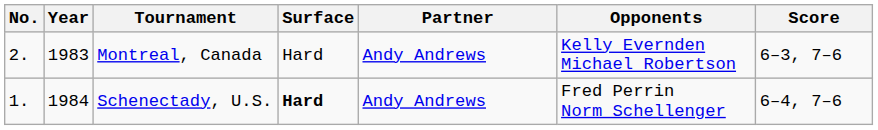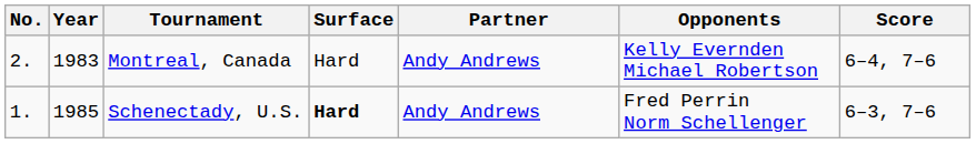Montreal, Canada | Score: 6–3, 7–6 -> 6–4, 7–6
Schenectady, U.S. | Year: 1984 -> 1985
Schenectady, U.S. | Score: 6–4, 7–6 -> 6–3, 7–6
